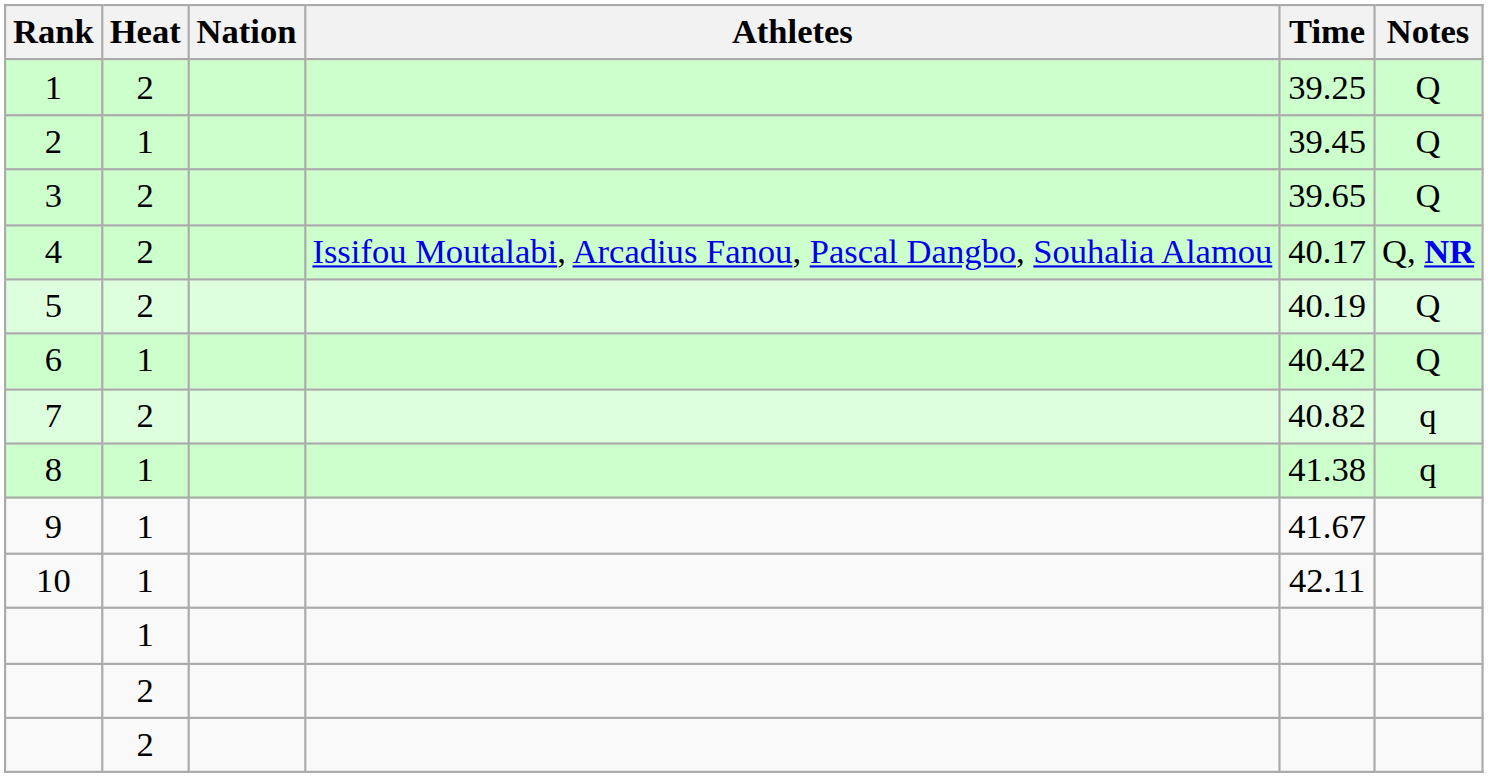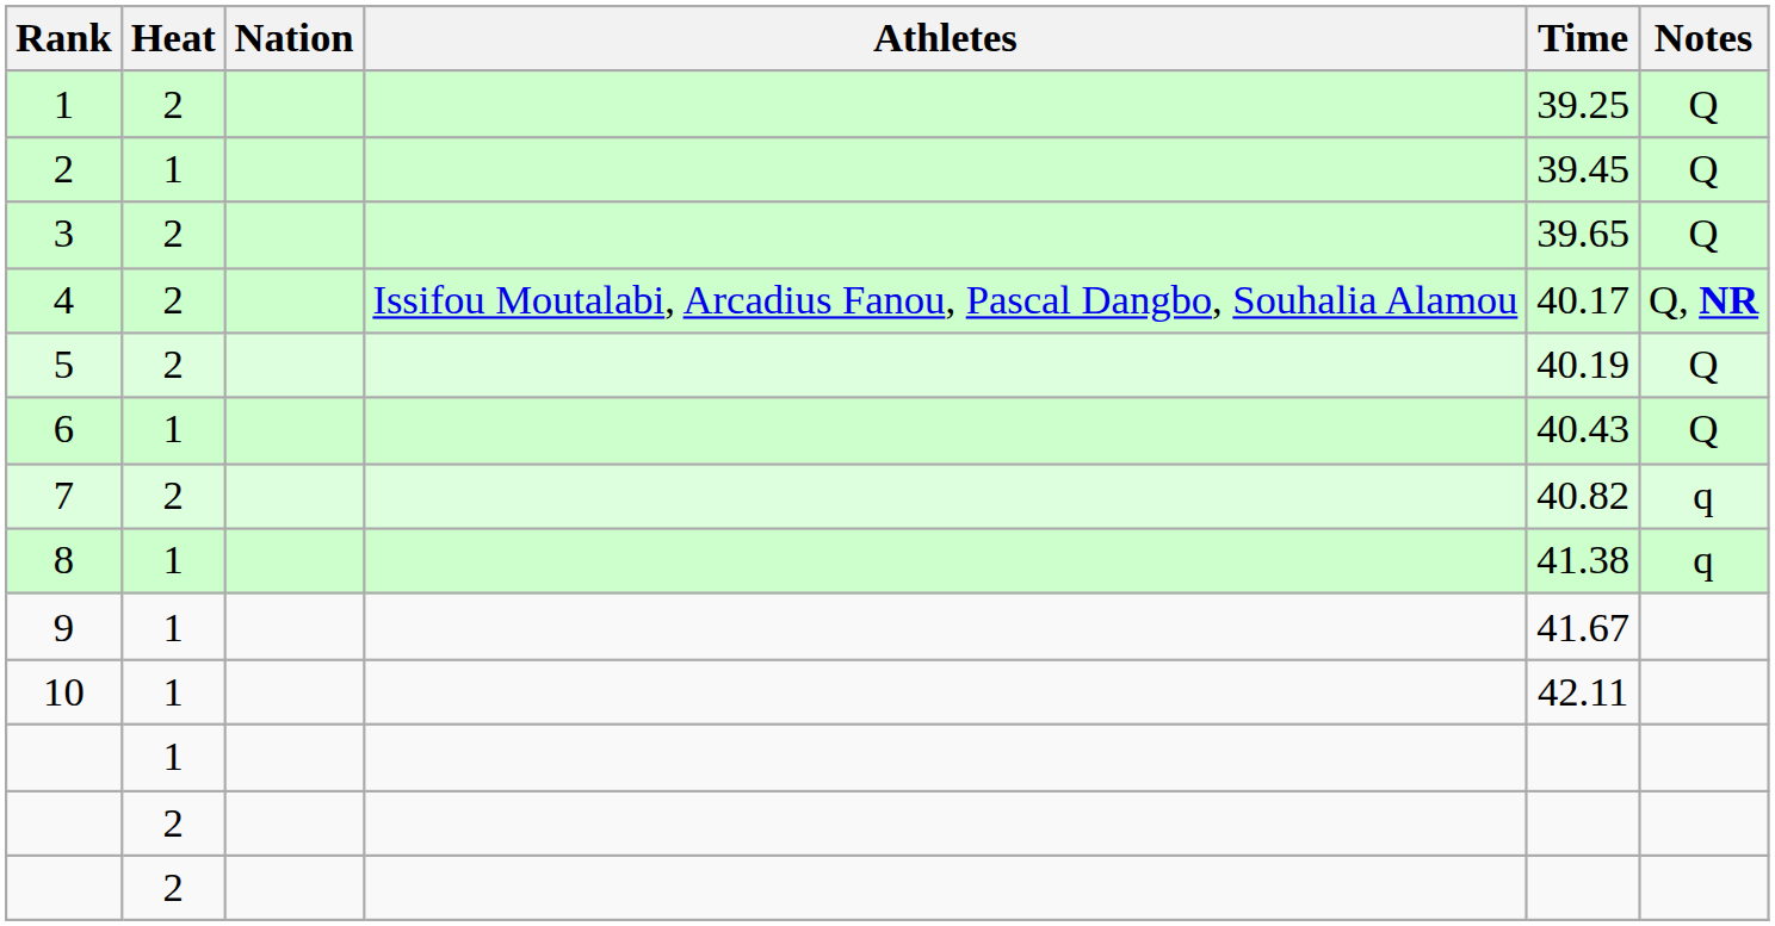6 | Time: 40.42 -> 40.43
